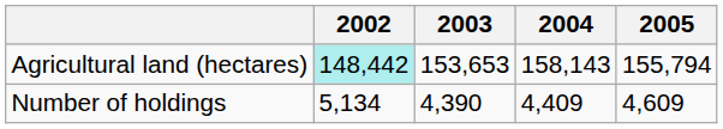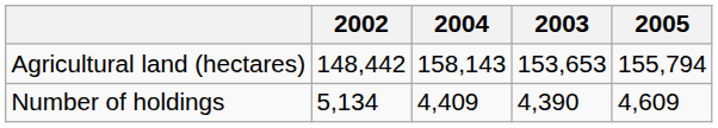columns swapped: 2003 <-> 2004
Agricultural land (hectares) | 2002: paleturquoise background -> no background
